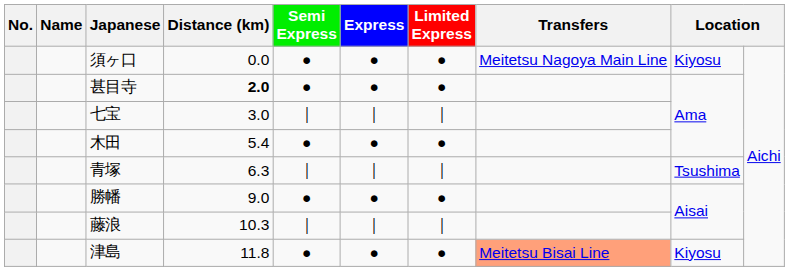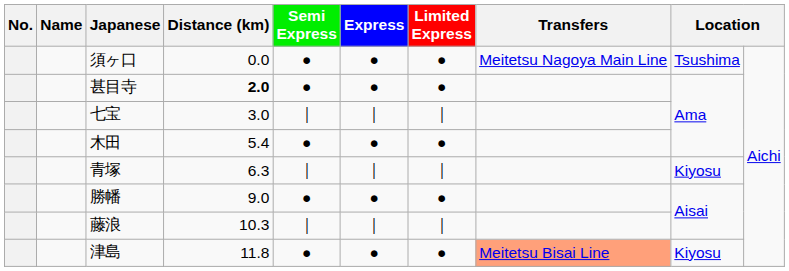須ヶ口 | column 9: Kiyosu -> Tsushima
青塚 | column 9: Tsushima -> Kiyosu
